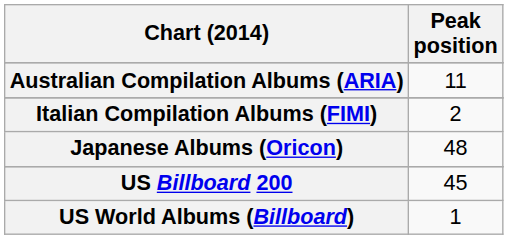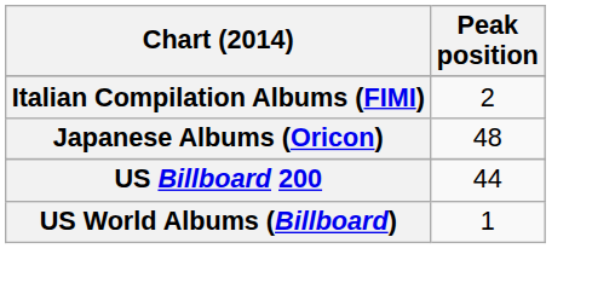- row: Australian Compilation Albums (ARIA) | 11
US Billboard 200 | Peak position: 45 -> 44
